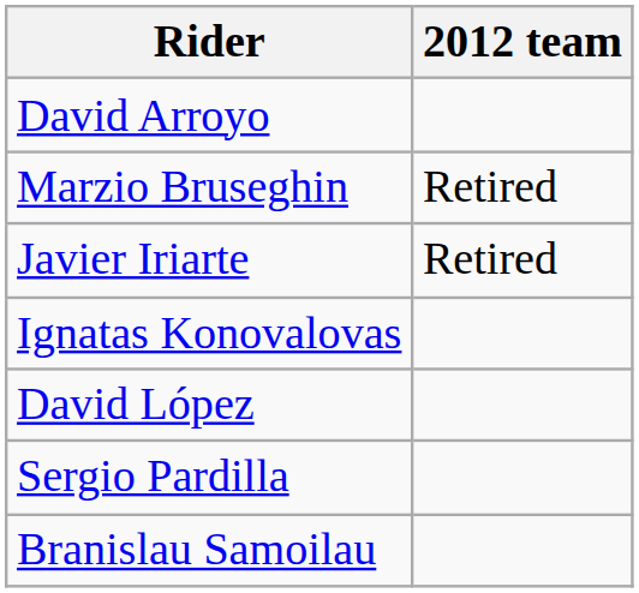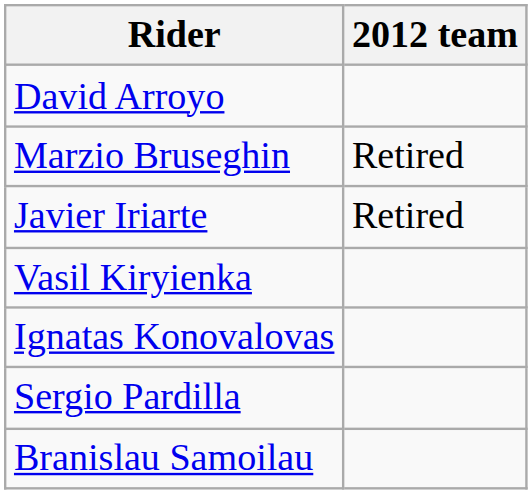+ row: Vasil Kiryienka
- row: David López
